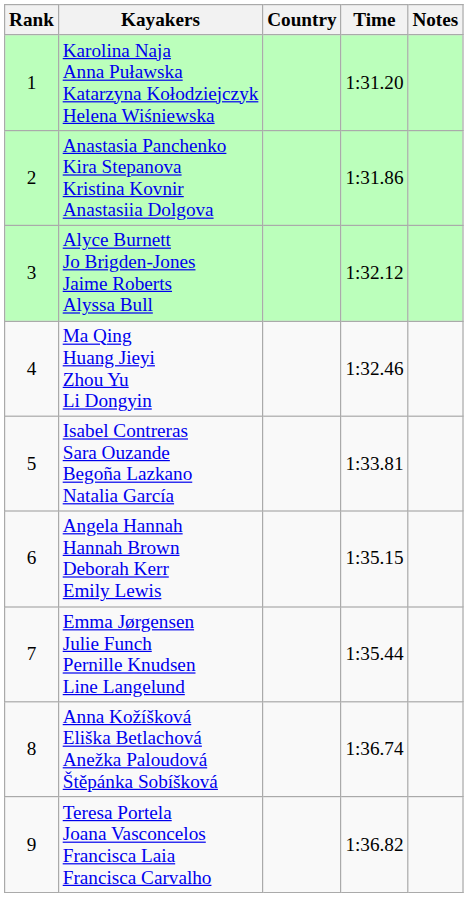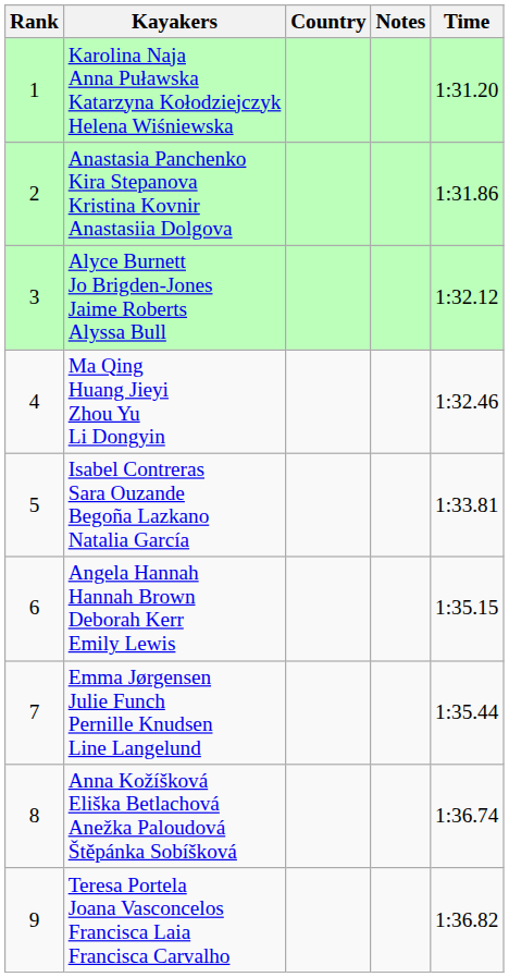columns swapped: Time <-> Notes
